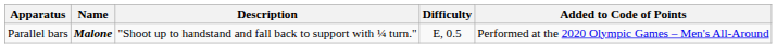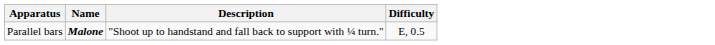- column: Added to Code of Points | Performed at the 2020 Olympic Games – Men's All-Around
